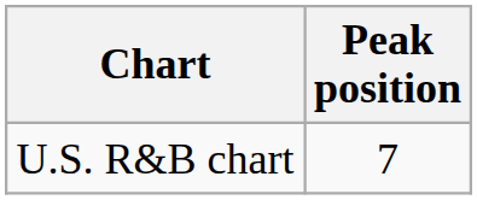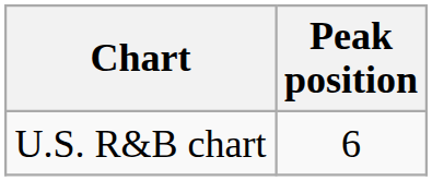U.S. R&B chart | Peak position: 7 -> 6
